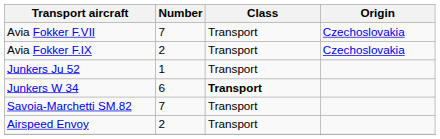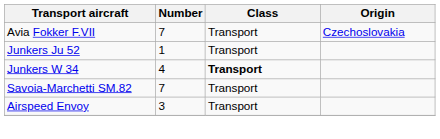- row: Avia Fokker F.IX | 2 | Transport | Czechoslovakia
Junkers W 34 | Number: 6 -> 4
Airspeed Envoy | Number: 2 -> 3
